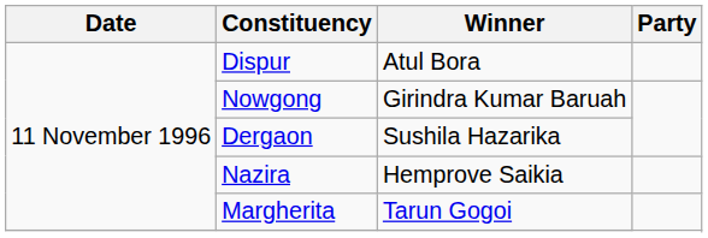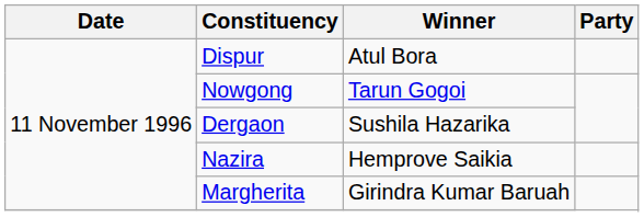Nowgong | Winner: Girindra Kumar Baruah -> Tarun Gogoi
Margherita | Winner: Tarun Gogoi -> Girindra Kumar Baruah
